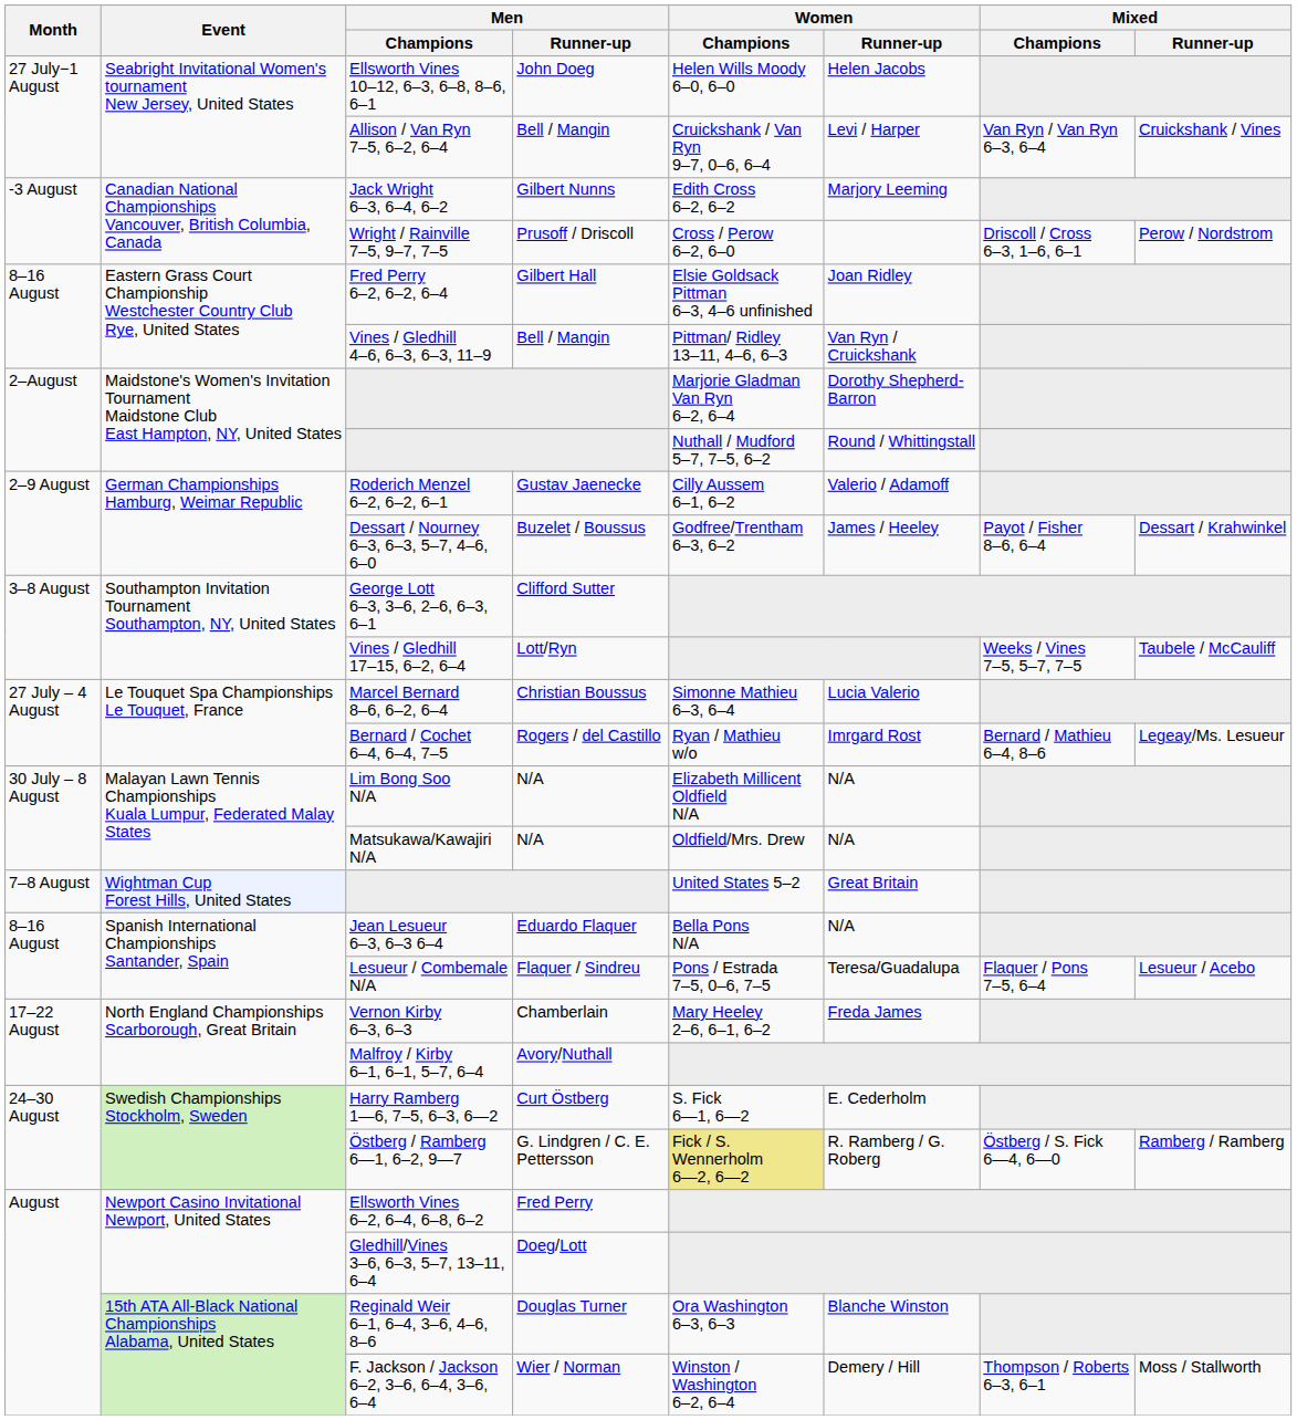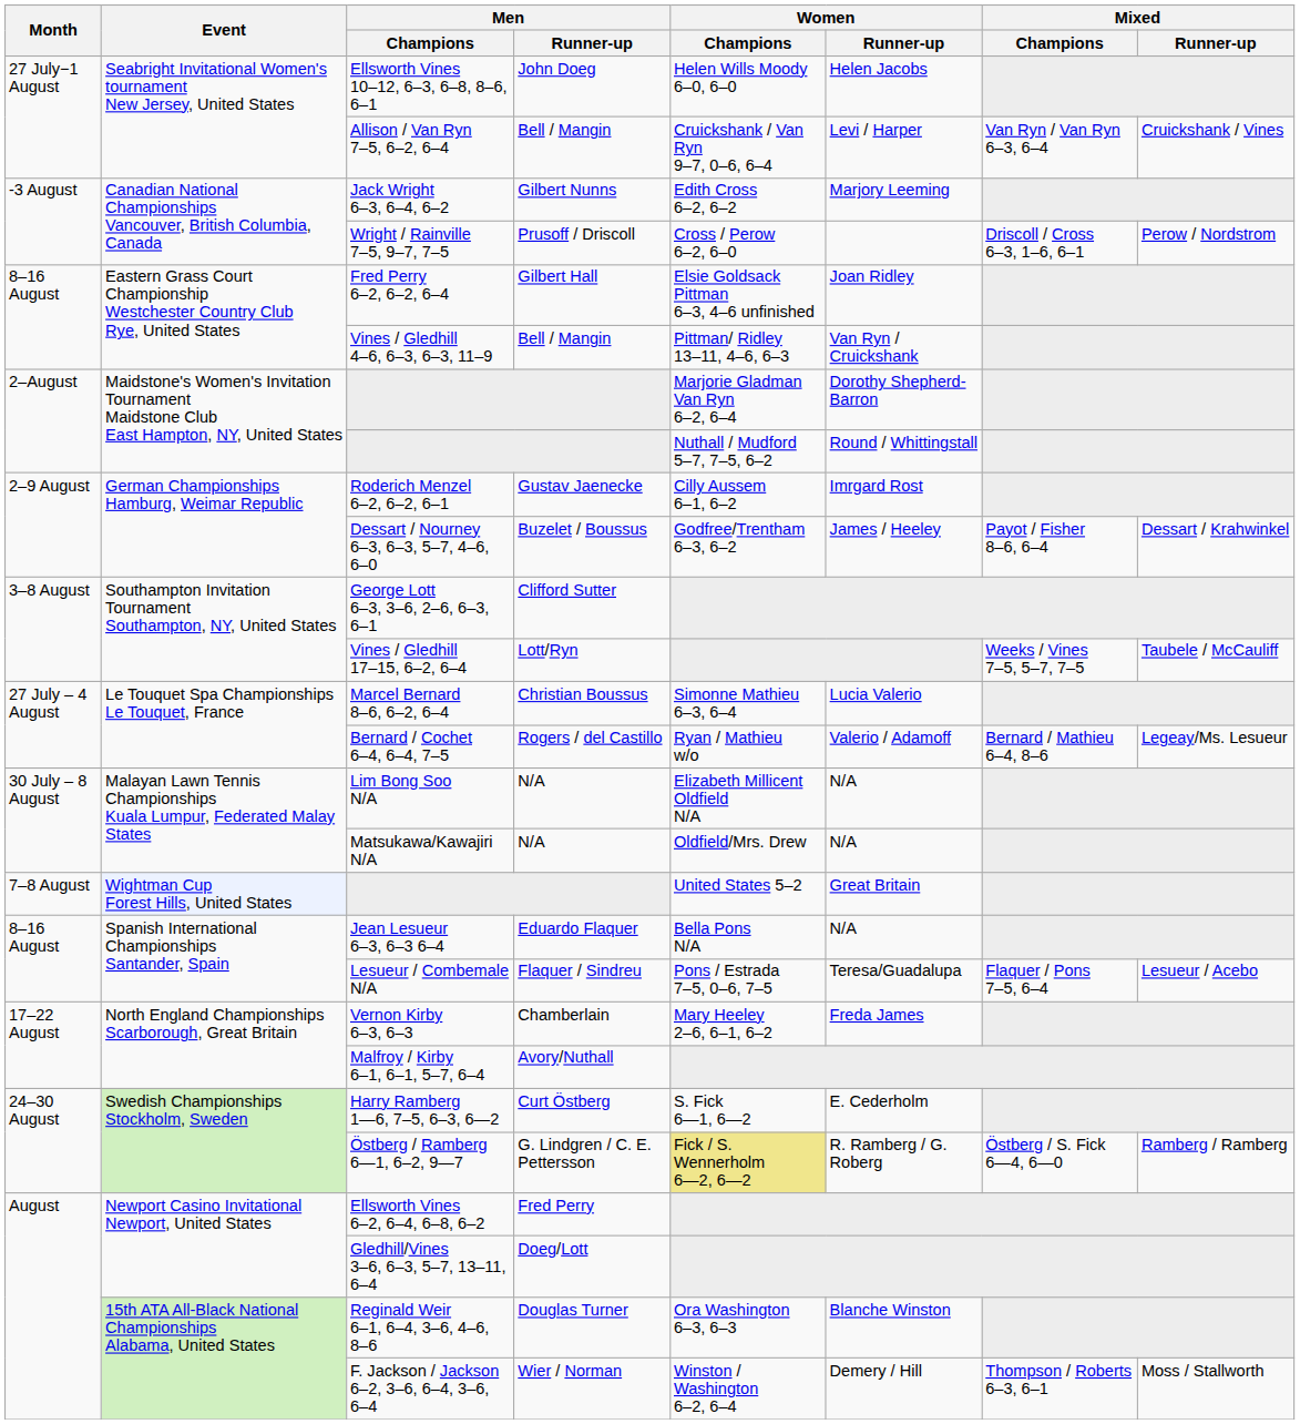Roderich Menzel 6–2, 6–2, 6–1 | Women / Runner-up: Valerio / Adamoff -> Imrgard Rost
Bernard / Cochet 6–4, 6–4, 7–5 | Women / Runner-up: Imrgard Rost -> Valerio / Adamoff
